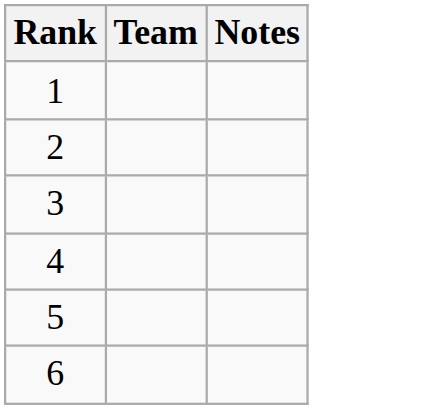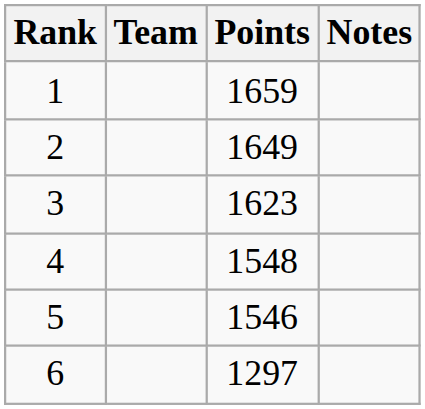+ column: Points | 1659 | 1649 | 1623 | 1548 | 1546 | 1297
